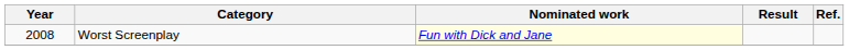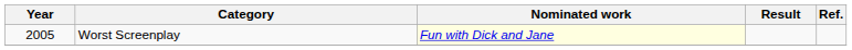Worst Screenplay | Year: 2008 -> 2005
